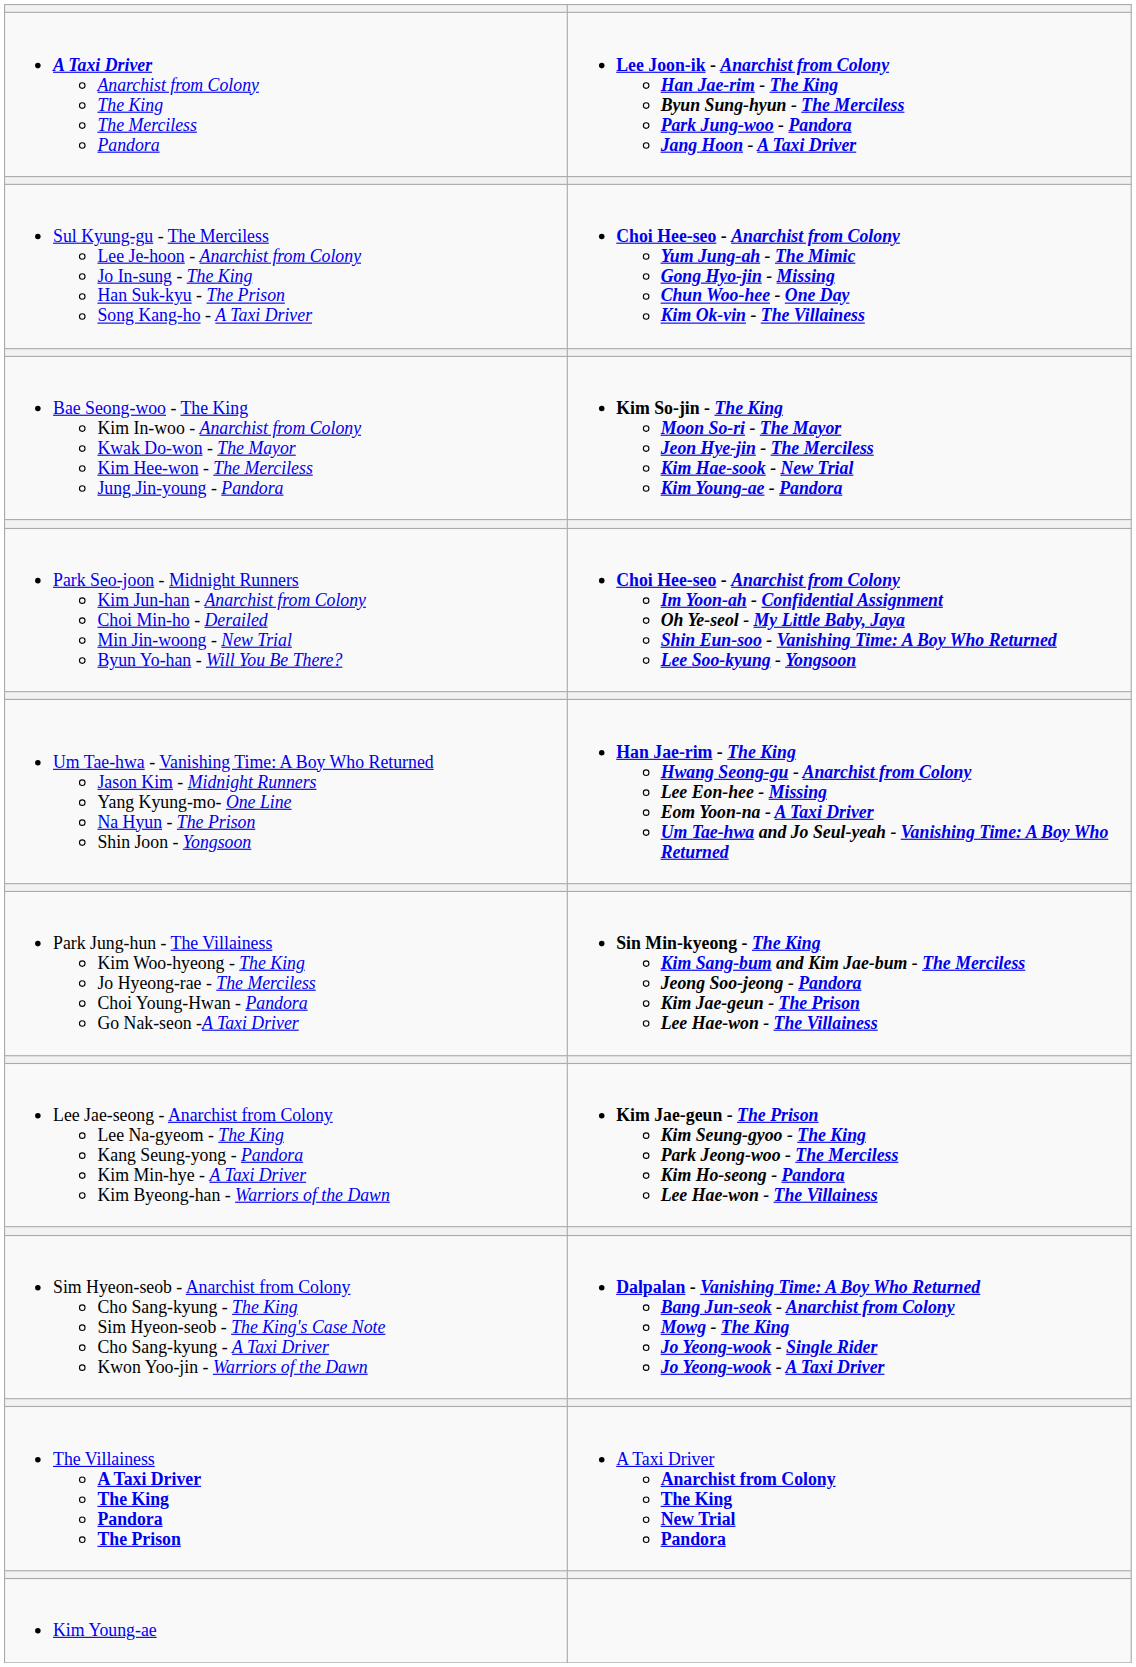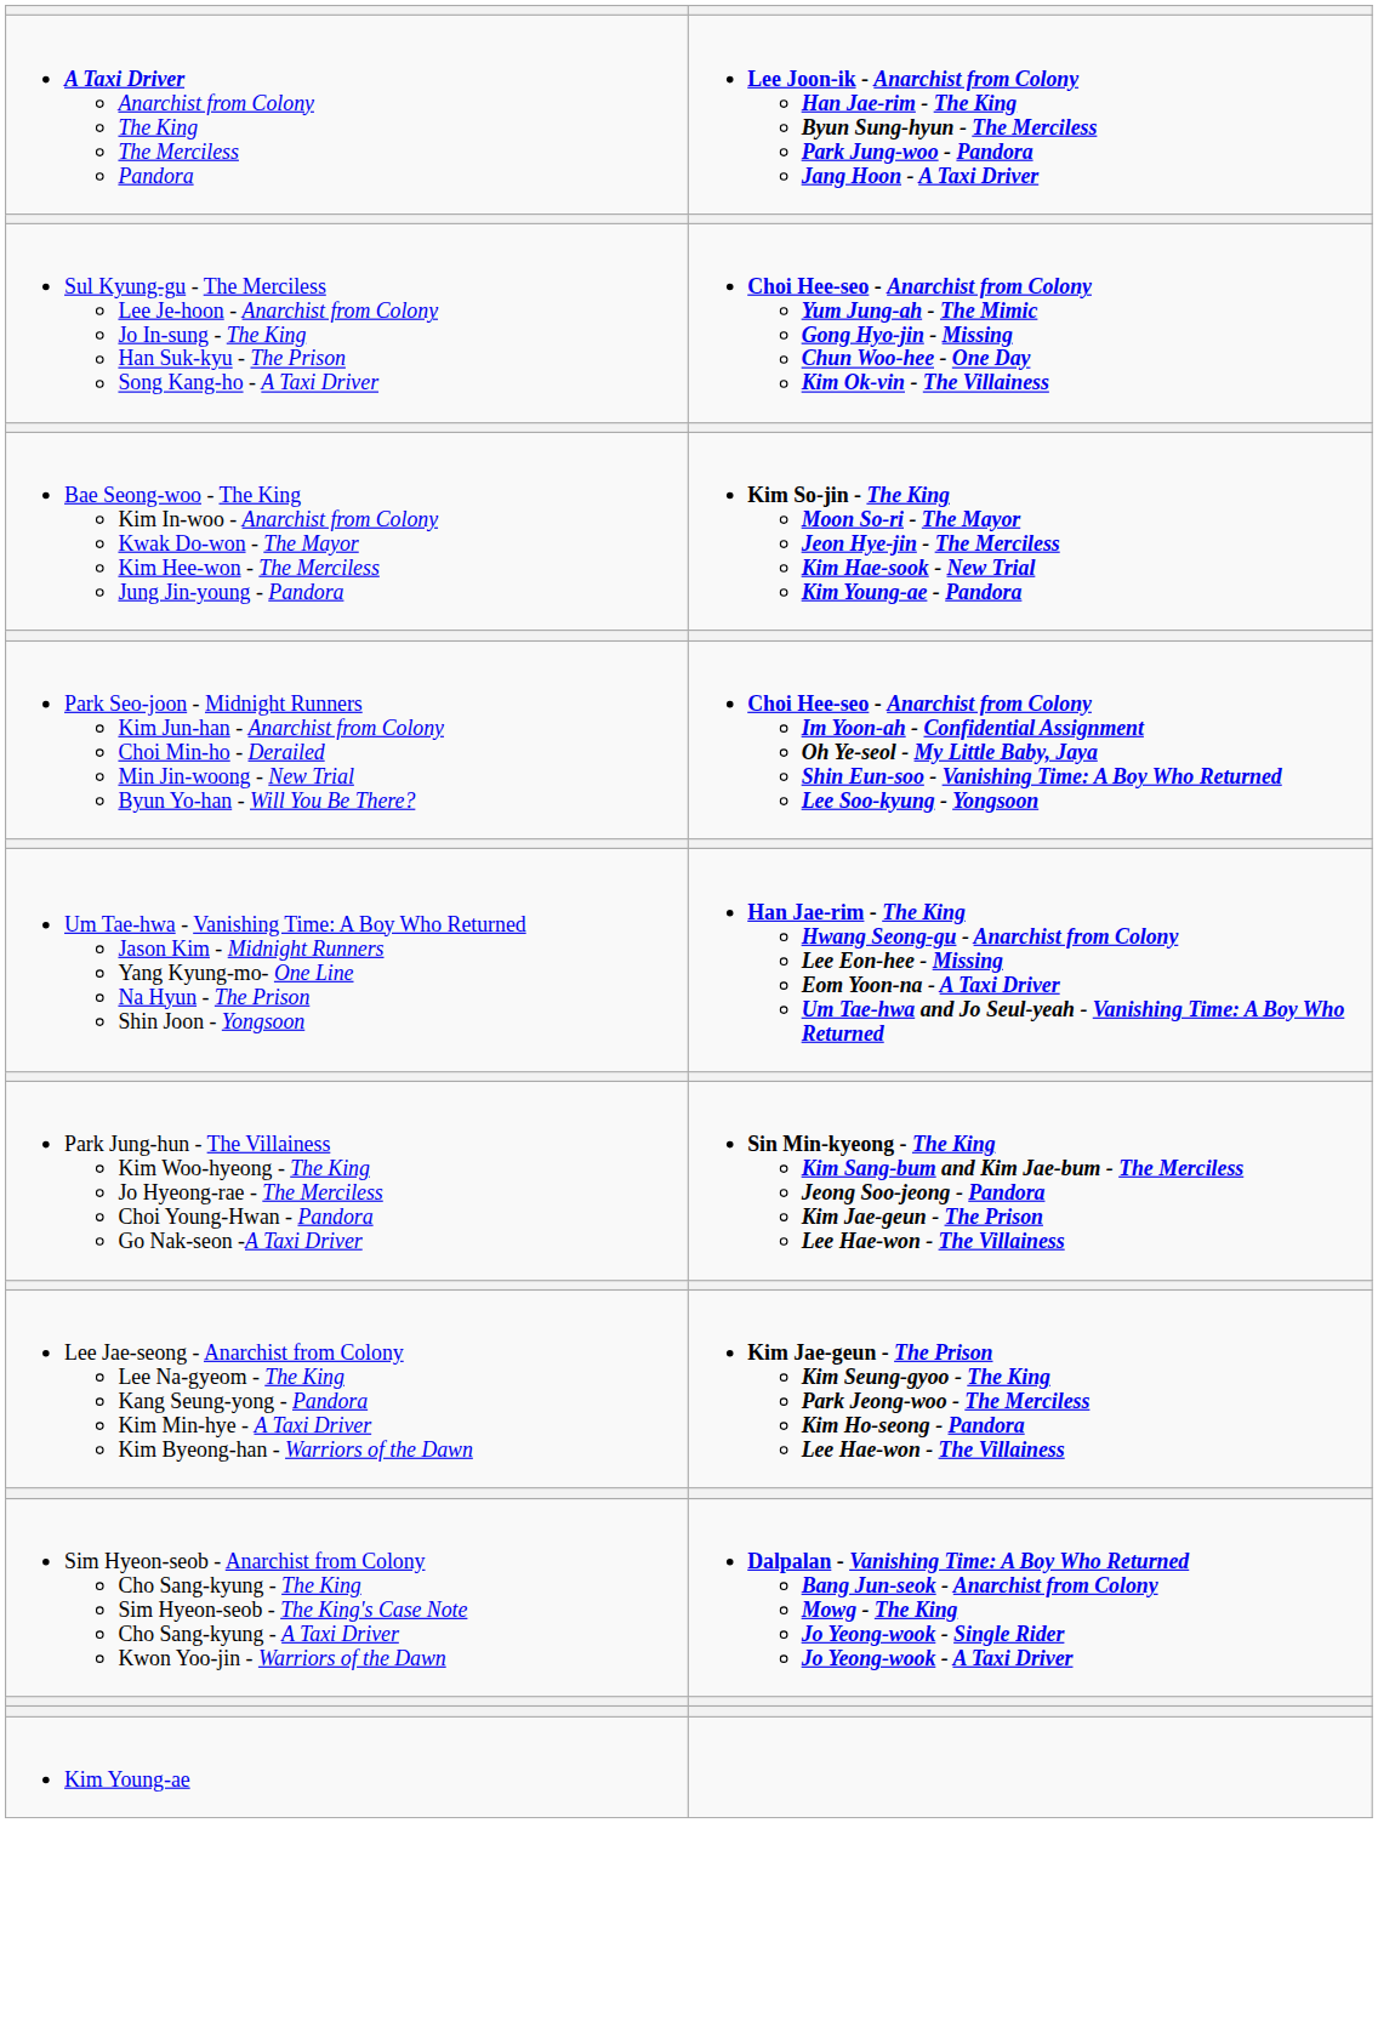- row: The Villainess A Taxi Driver The King Pandora The Prison | A Taxi Driver Anarchist from Colony The King New Trial Pandora
